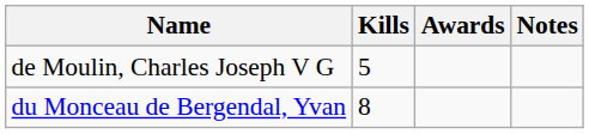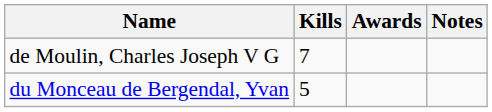de Moulin, Charles Joseph V G | Kills: 5 -> 7
du Monceau de Bergendal, Yvan | Kills: 8 -> 5
